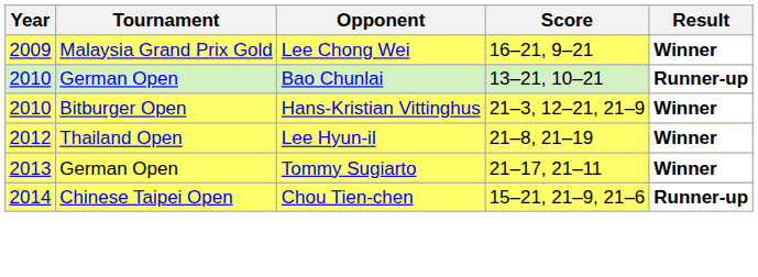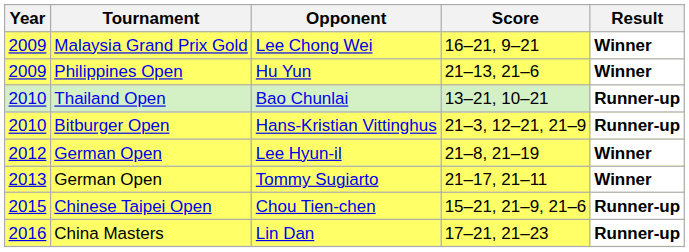+ row: 2009 | Philippines Open | Hu Yun | 21–13, 21–6 | Winner
Bao Chunlai | Tournament: German Open -> Thailand Open
Hans-Kristian Vittinghus | Result: Winner -> Runner-up
Lee Hyun-il | Tournament: Thailand Open -> German Open
Chou Tien-chen | Year: 2014 -> 2015
+ row: 2016 | China Masters | Lin Dan | 17–21, 21–23 | Runner-up
